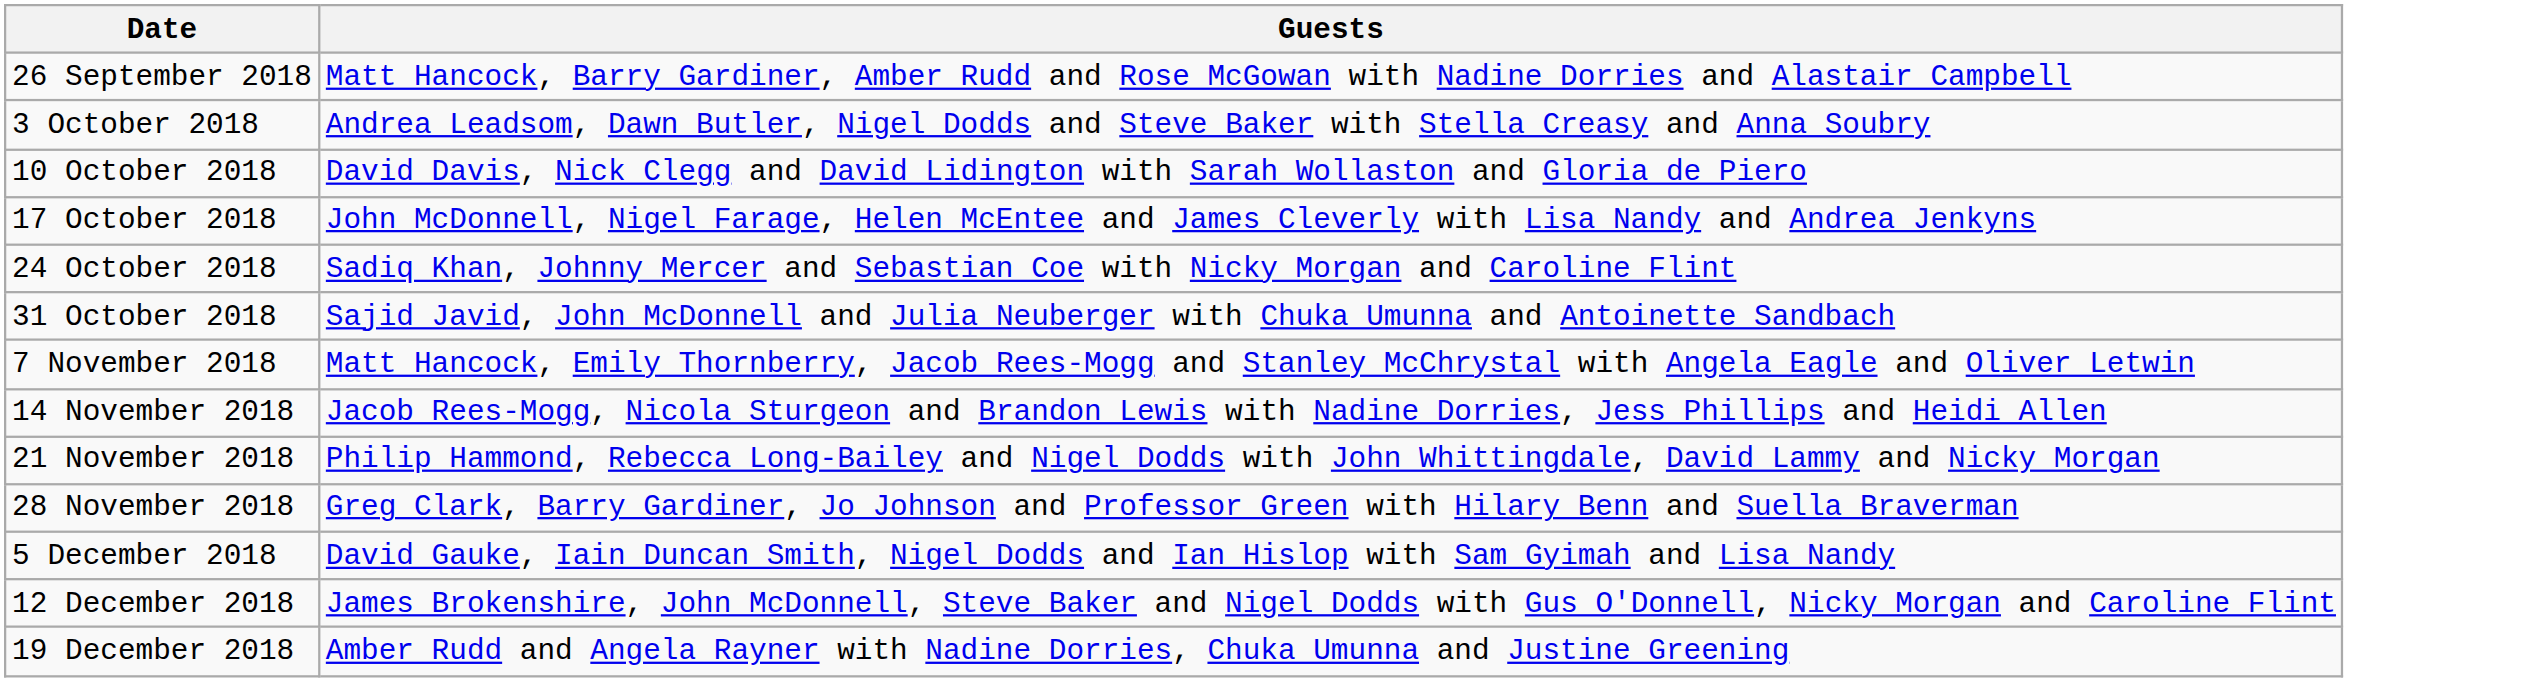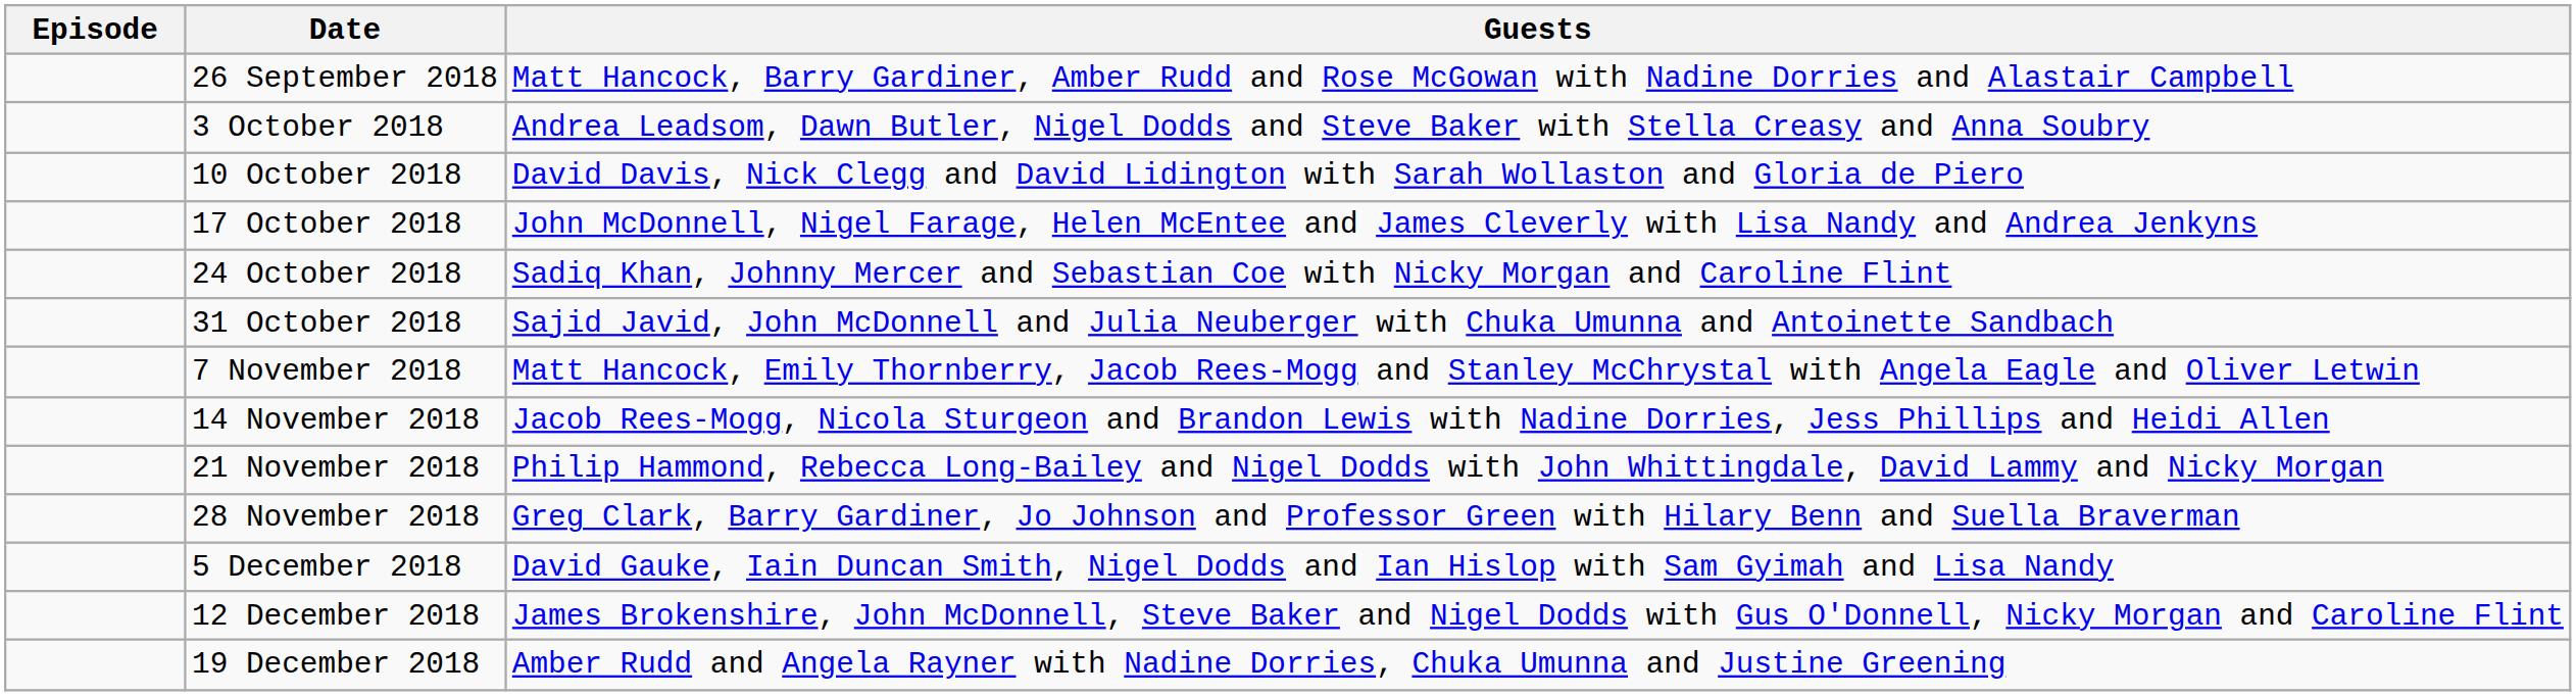+ column: Episode
